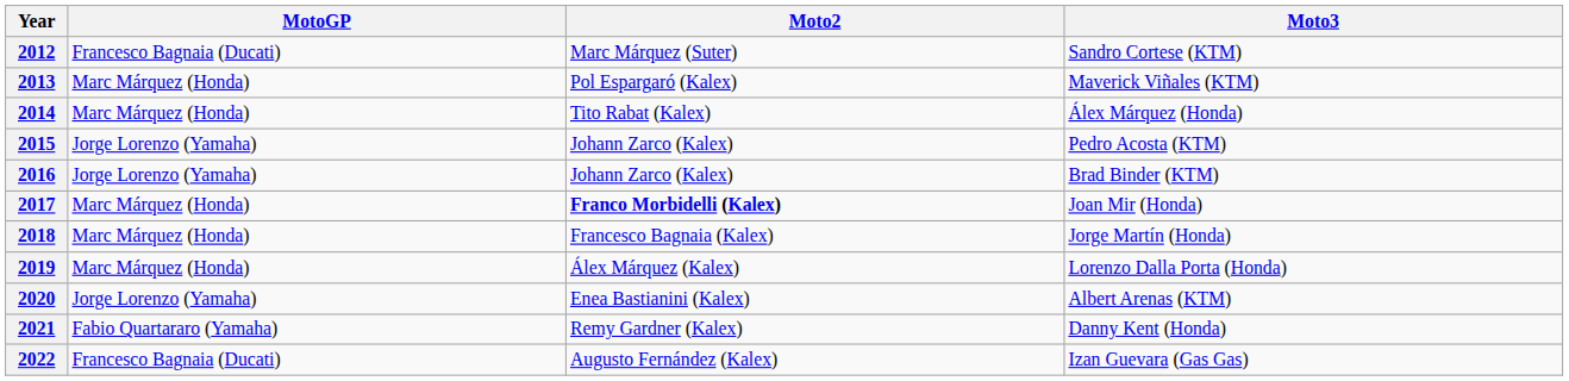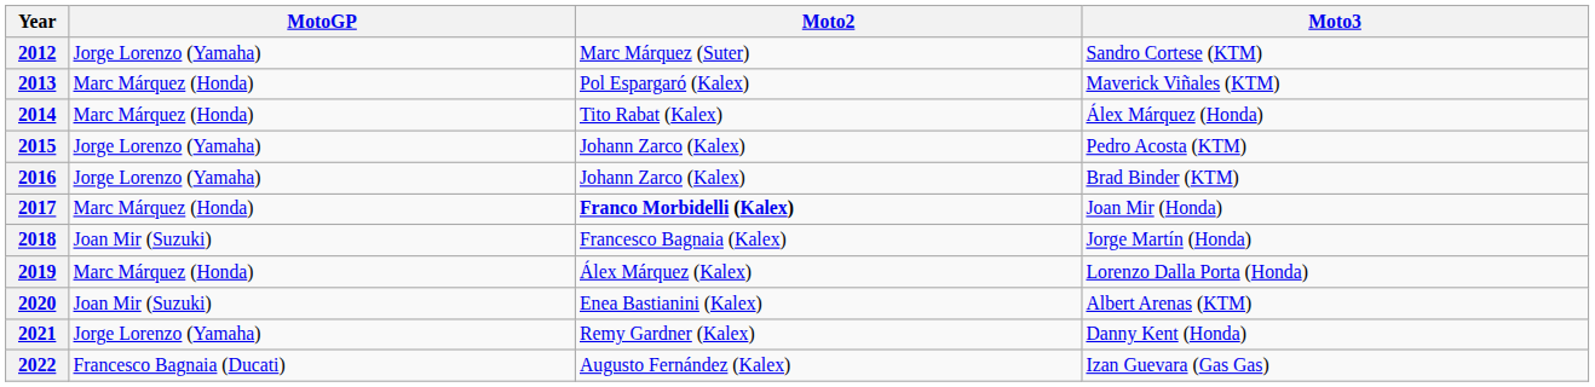2012 | MotoGP: Francesco Bagnaia (Ducati) -> Jorge Lorenzo (Yamaha)
2018 | MotoGP: Marc Márquez (Honda) -> Joan Mir (Suzuki)
2020 | MotoGP: Jorge Lorenzo (Yamaha) -> Joan Mir (Suzuki)
2021 | MotoGP: Fabio Quartararo (Yamaha) -> Jorge Lorenzo (Yamaha)
